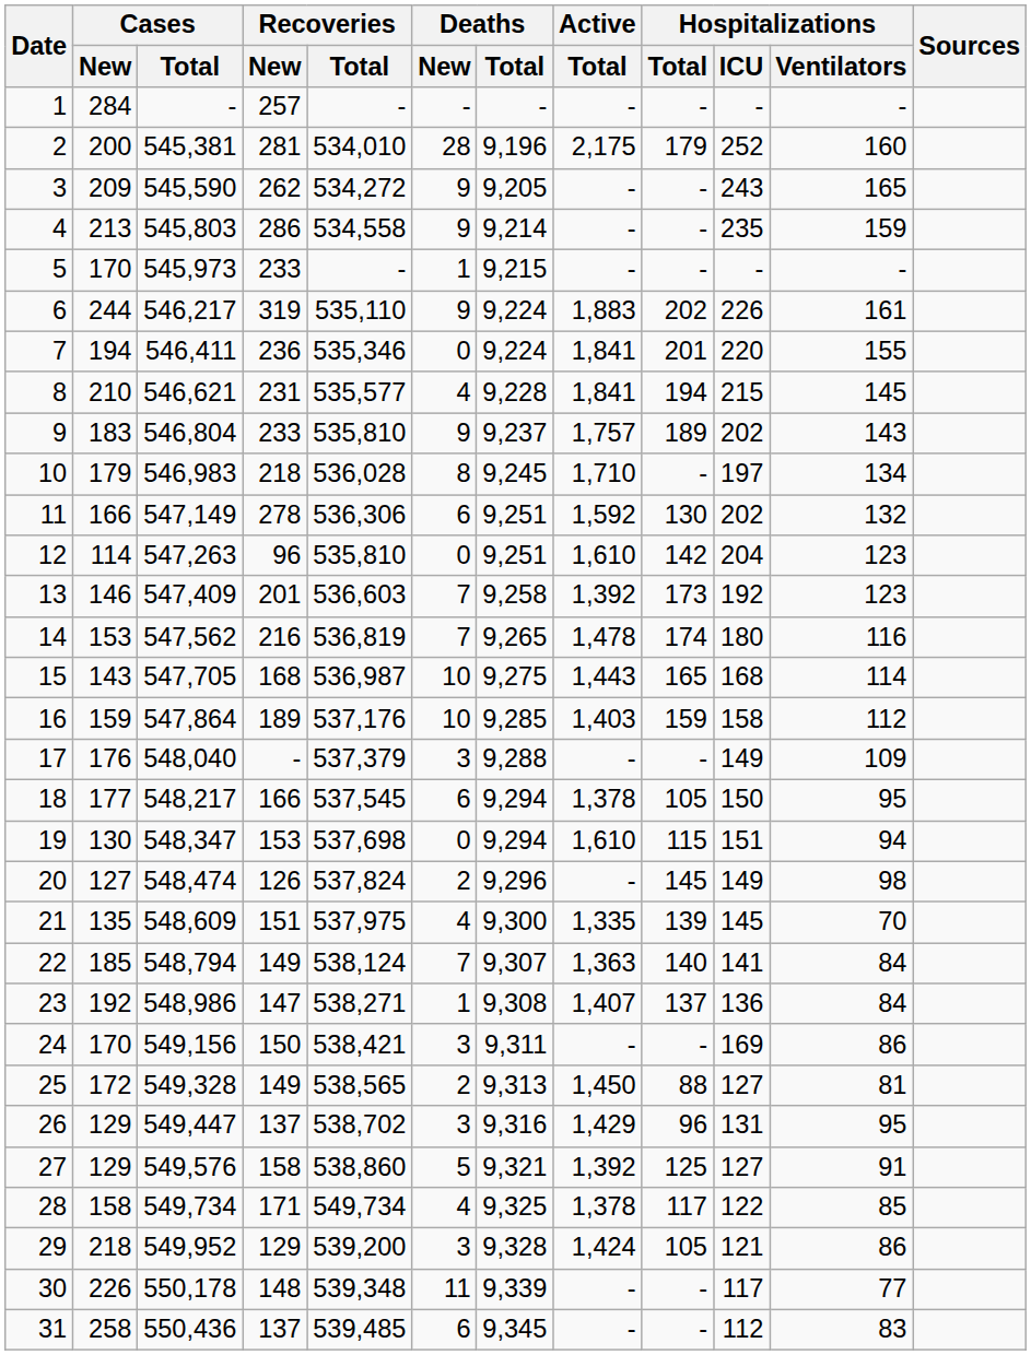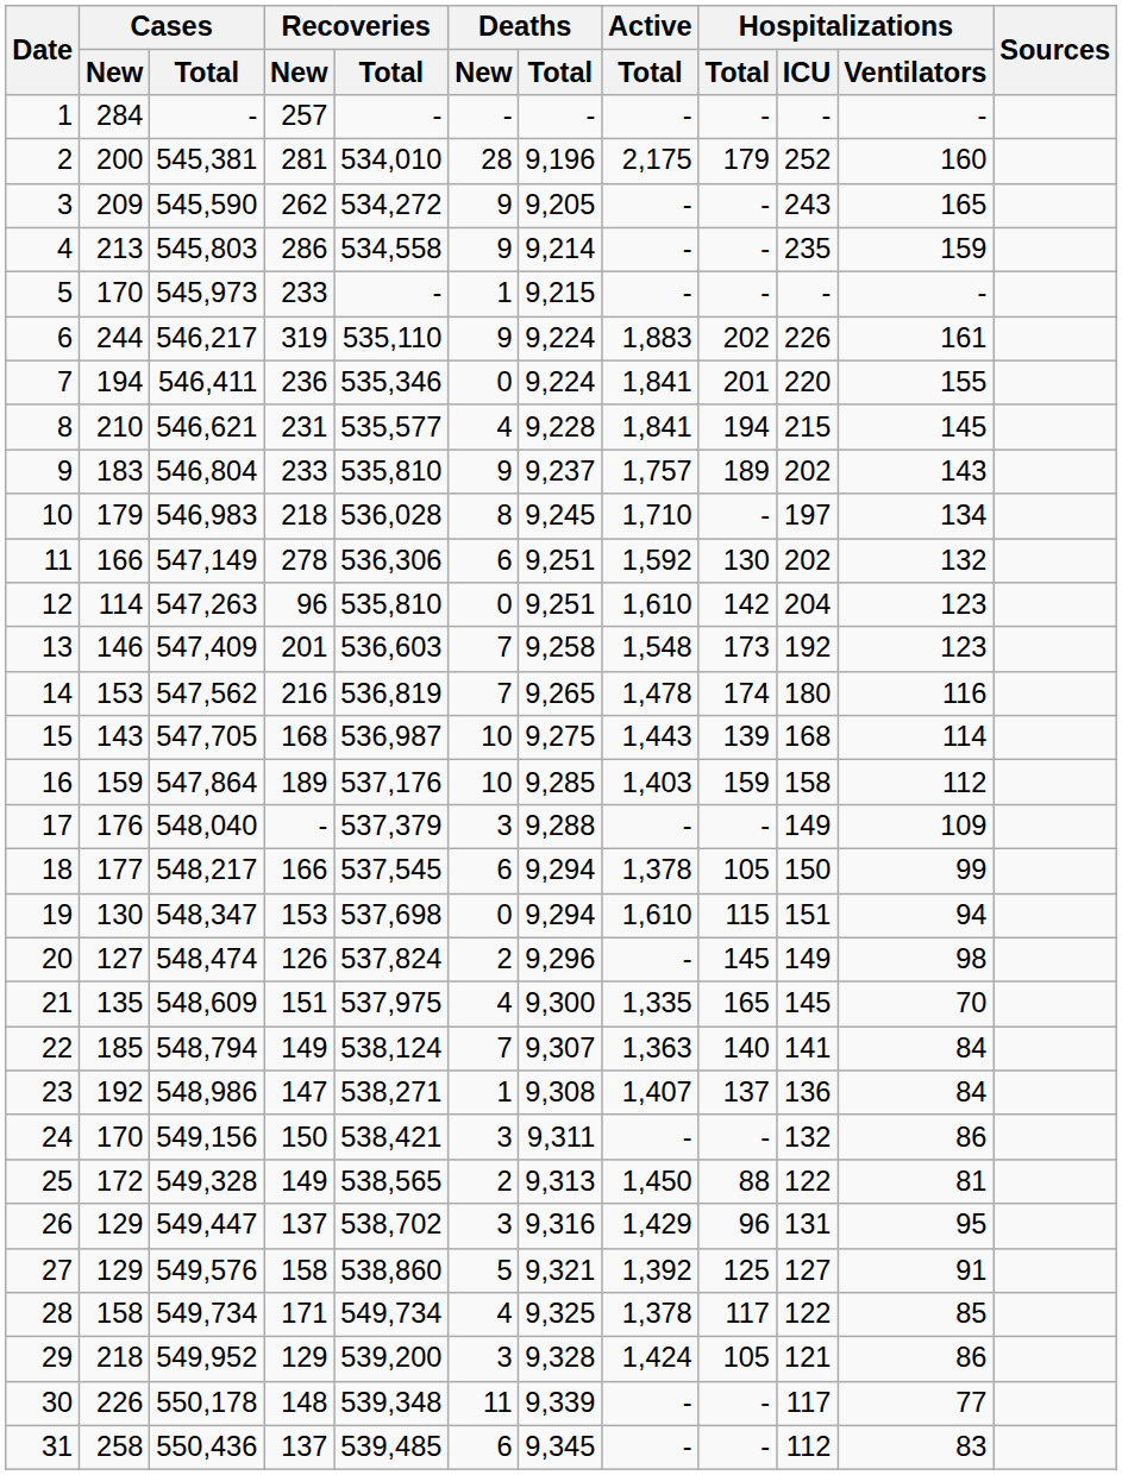13 | Active / Total: 1,392 -> 1,548
15 | Hospitalizations / Total: 165 -> 139
18 | Hospitalizations / Ventilators: 95 -> 99
21 | Hospitalizations / Total: 139 -> 165
24 | Hospitalizations / ICU: 169 -> 132
25 | Hospitalizations / ICU: 127 -> 122
